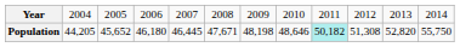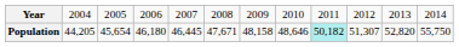Population | column 3: 45,652 -> 45,654
Population | column 7: 48,198 -> 48,158
Population | column 10: 51,308 -> 51,307
